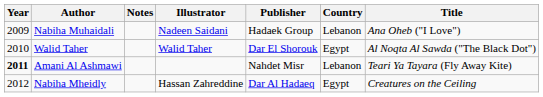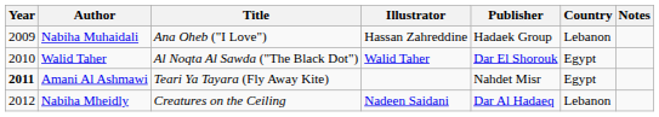columns swapped: Title <-> Notes
Nabiha Muhaidali | Illustrator: Nadeen Saidani -> Hassan Zahreddine
Amani Al Ashmawi | Country: Lebanon -> Egypt
Nabiha Mheidly | Illustrator: Hassan Zahreddine -> Nadeen Saidani
Nabiha Mheidly | Country: Egypt -> Lebanon
